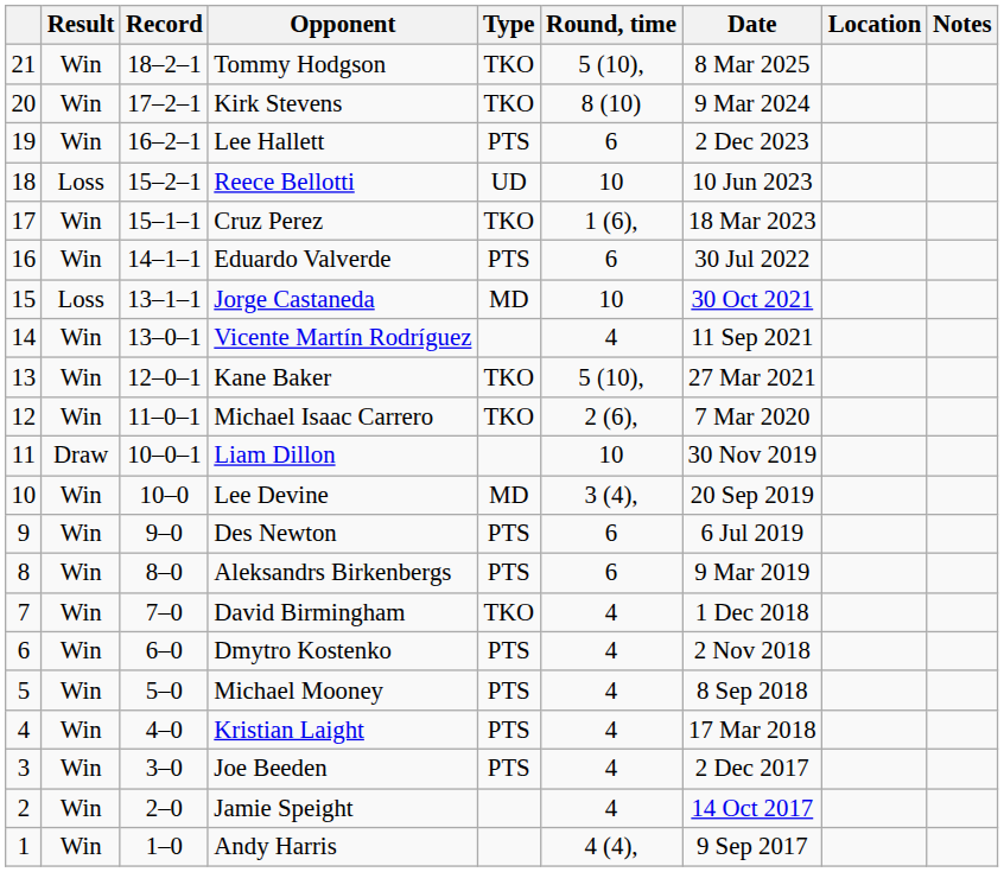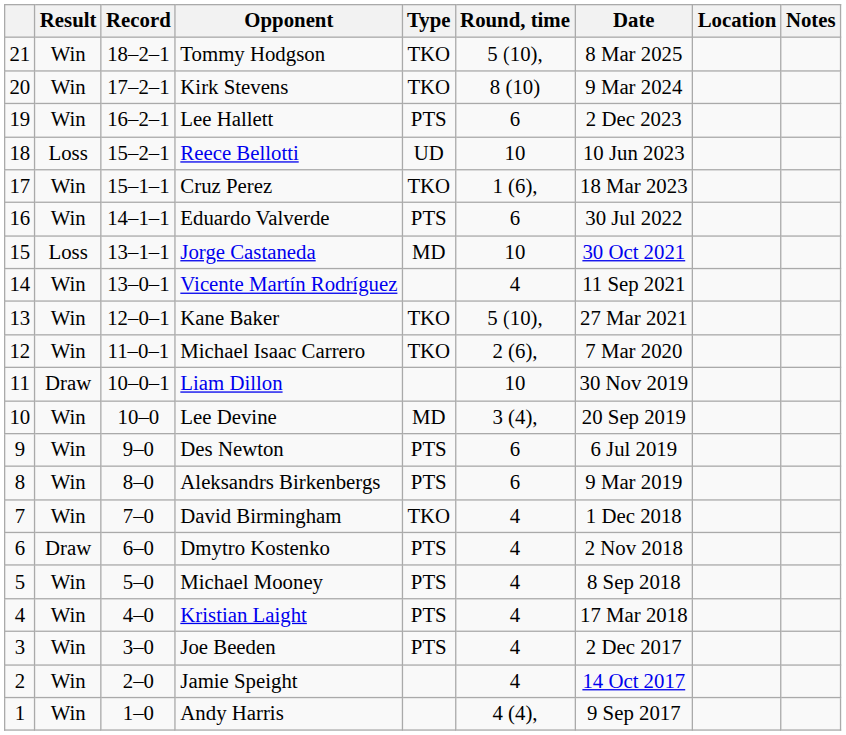Dmytro Kostenko | Result: Win -> Draw
